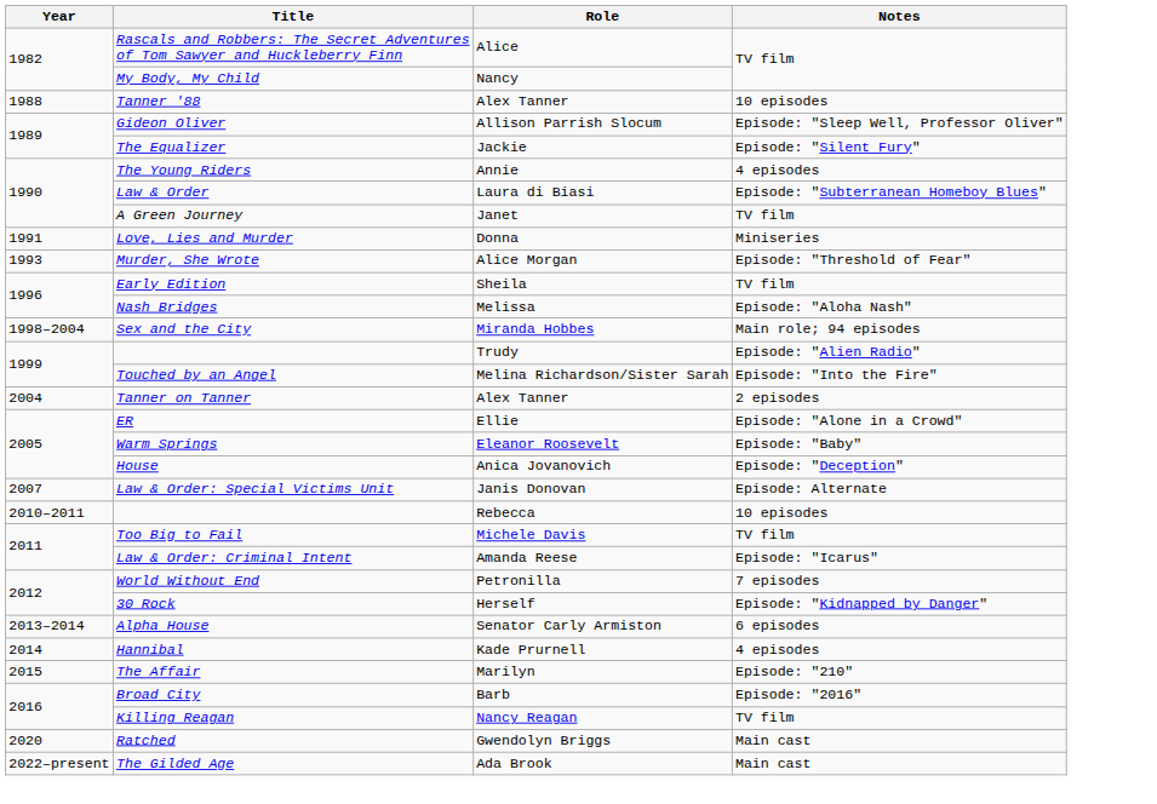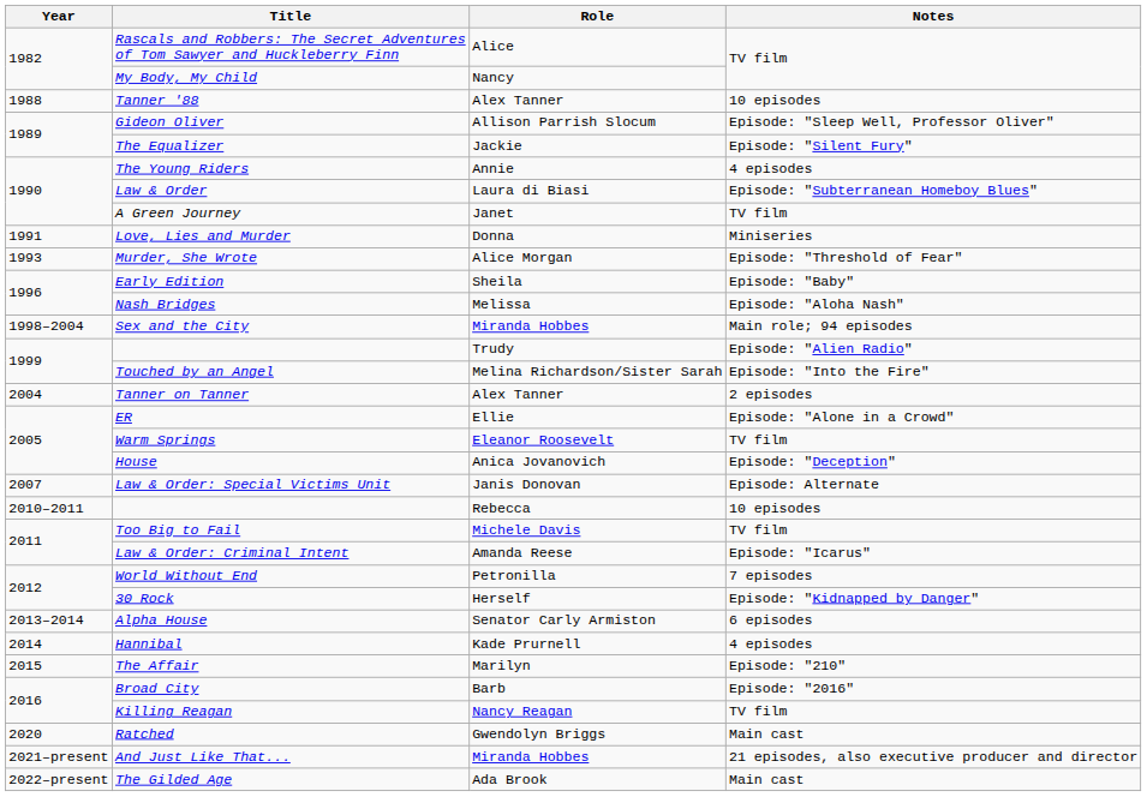Early Edition | Notes: TV film -> Episode: "Baby"
Warm Springs | Notes: Episode: "Baby" -> TV film
+ row: 2021–present | And Just Like That... | Miranda Hobbes | 21 episodes, also executive producer and director
